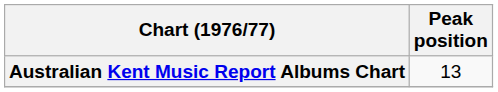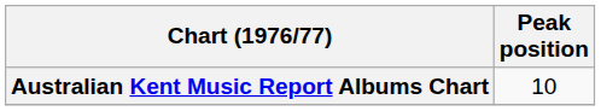Australian Kent Music Report Albums Chart | Peak position: 13 -> 10
